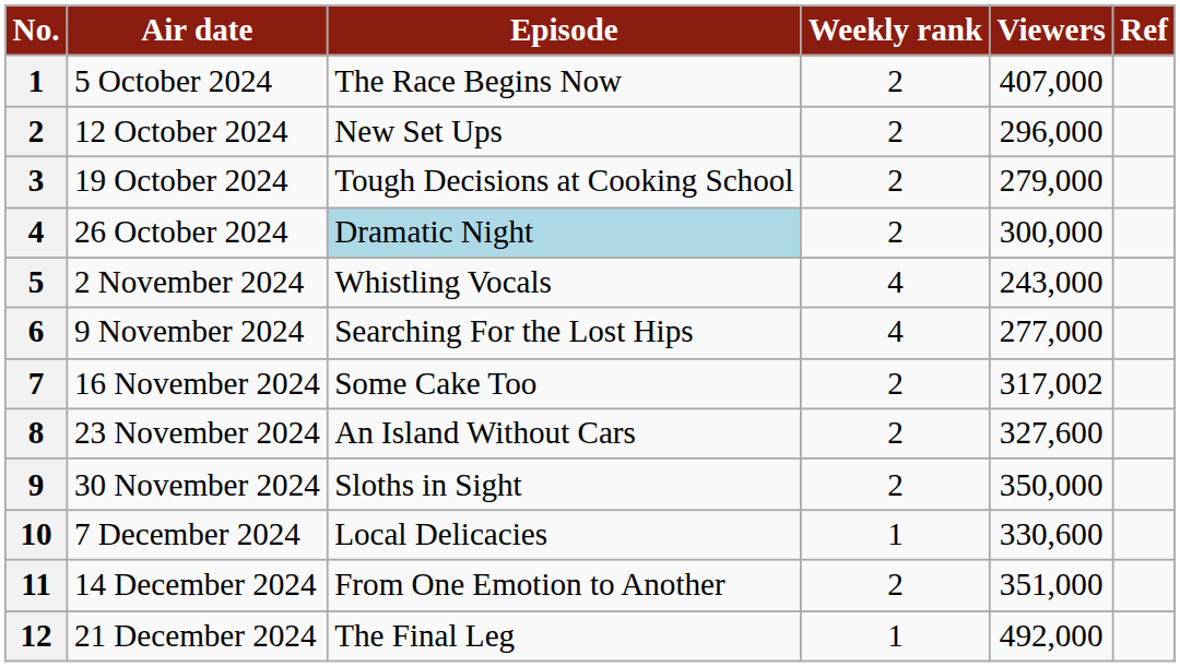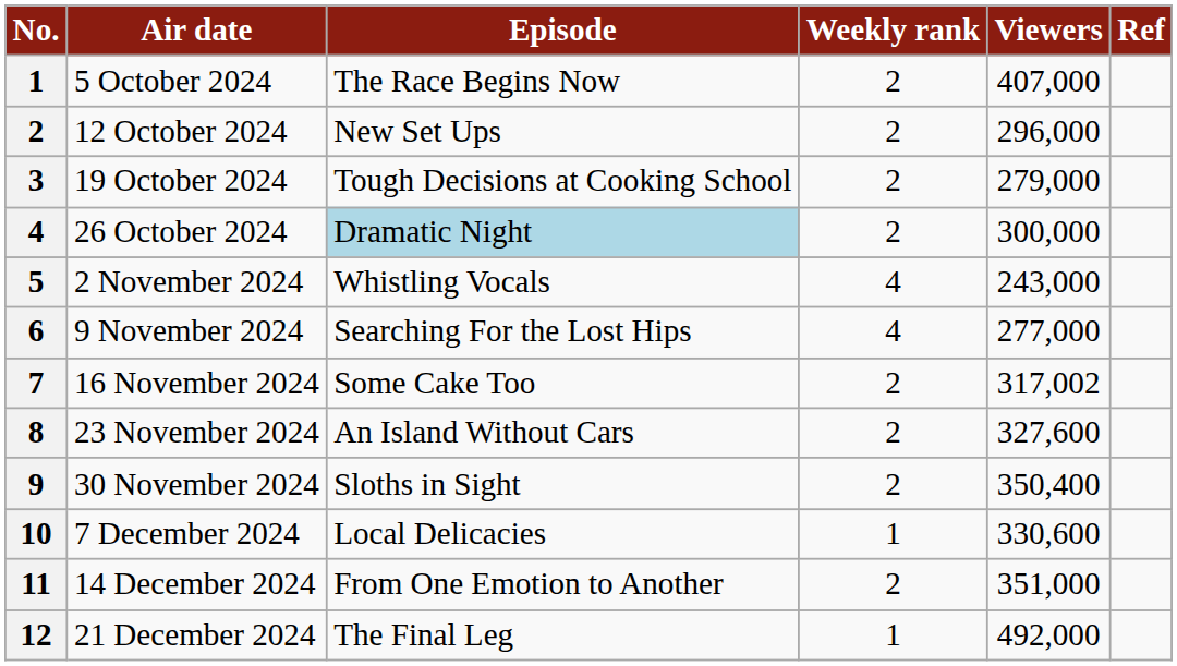30 November 2024 | Viewers: 350,000 -> 350,400
